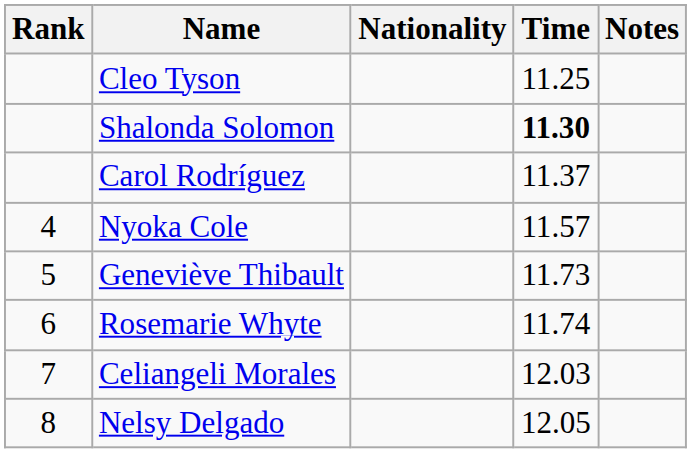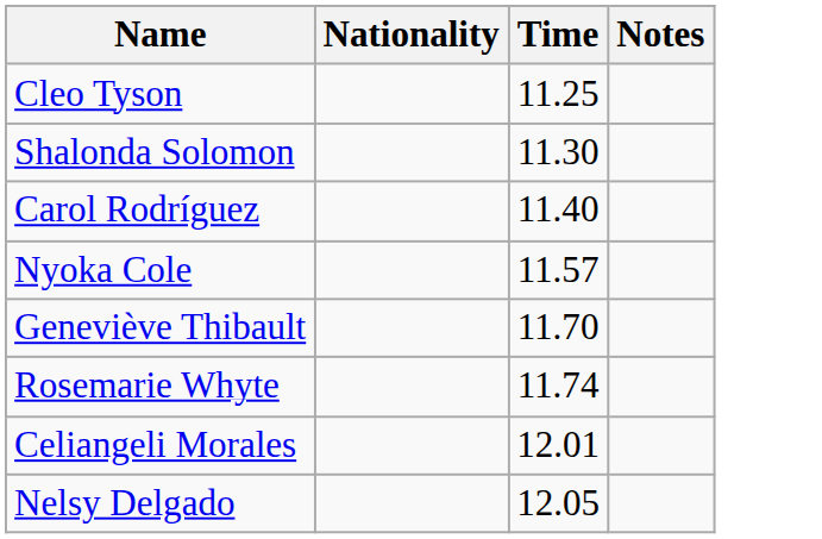- column: Rank | 4 | 5 | 6 | 7 | 8
Shalonda Solomon | Time: bold -> normal
Carol Rodríguez | Time: 11.37 -> 11.40
Geneviève Thibault | Time: 11.73 -> 11.70
Celiangeli Morales | Time: 12.03 -> 12.01
